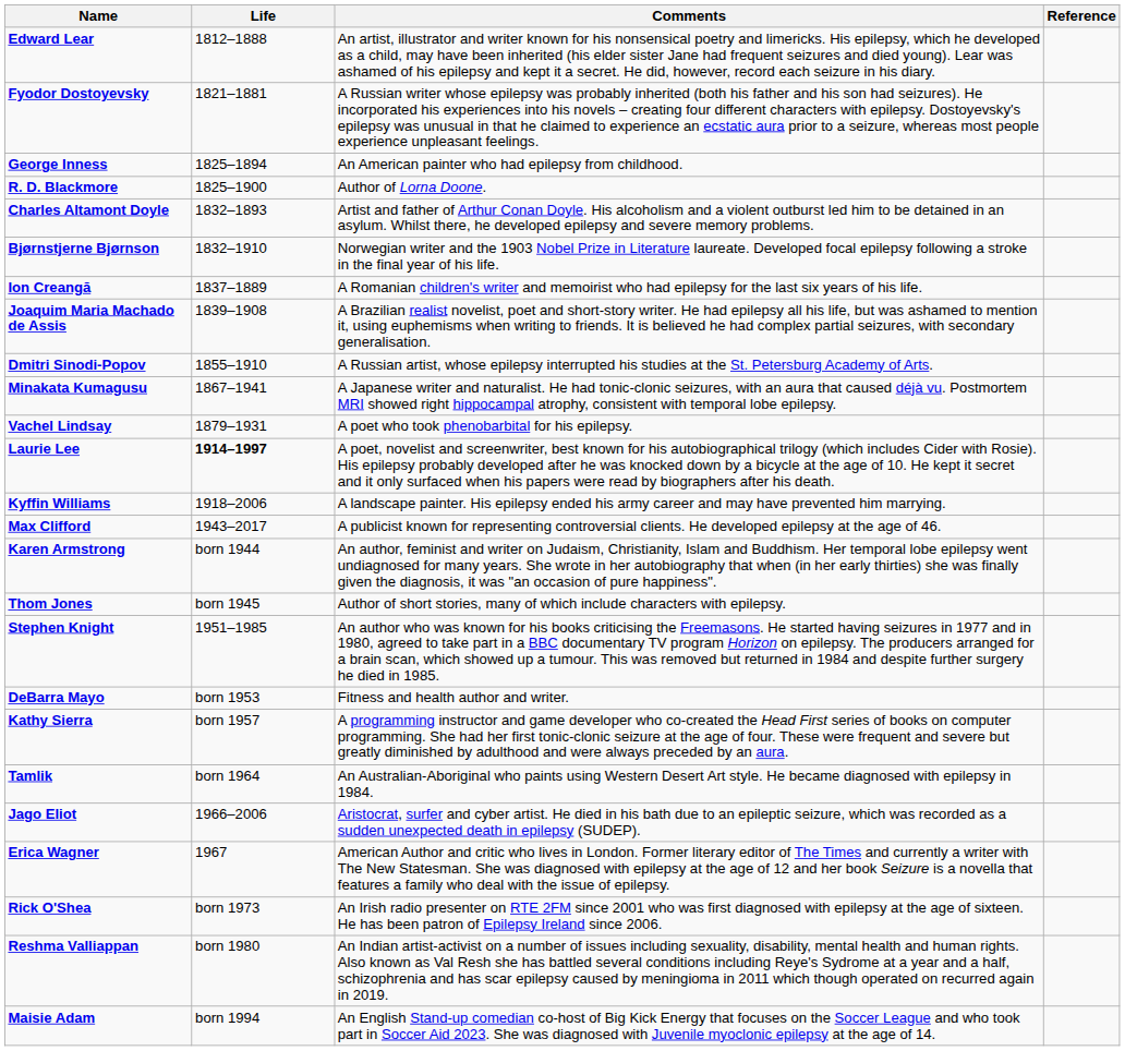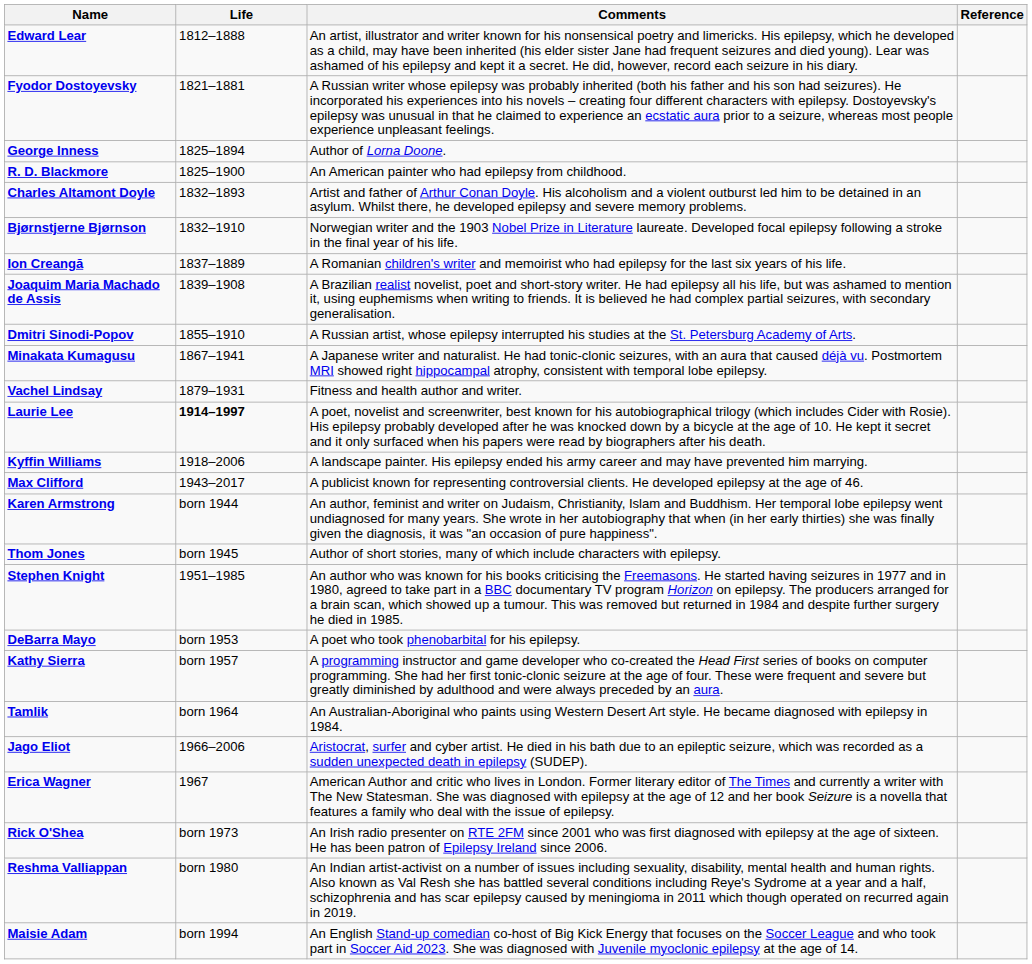George Inness | Comments: An American painter who had epilepsy from childhood. -> Author of Lorna Doone.
R. D. Blackmore | Comments: Author of Lorna Doone. -> An American painter who had epilepsy from childhood.
Vachel Lindsay | Comments: A poet who took phenobarbital for his epilepsy. -> Fitness and health author and writer.
DeBarra Mayo | Comments: Fitness and health author and writer. -> A poet who took phenobarbital for his epilepsy.
